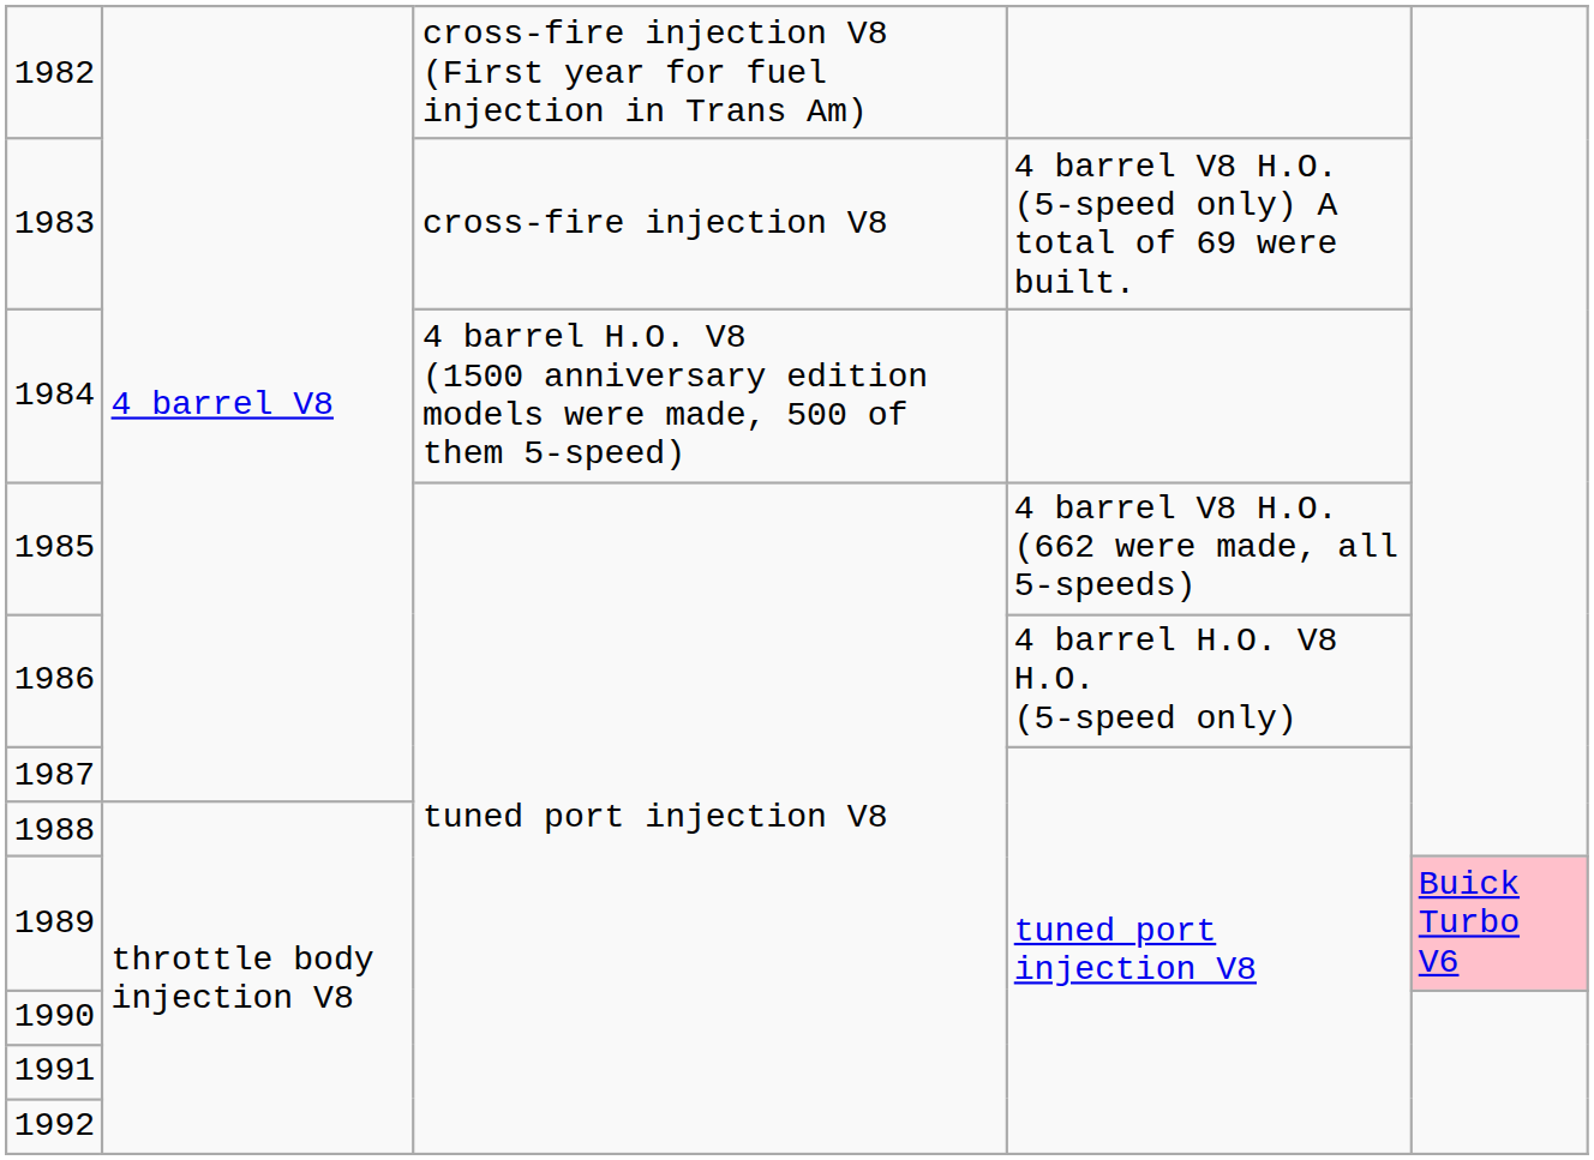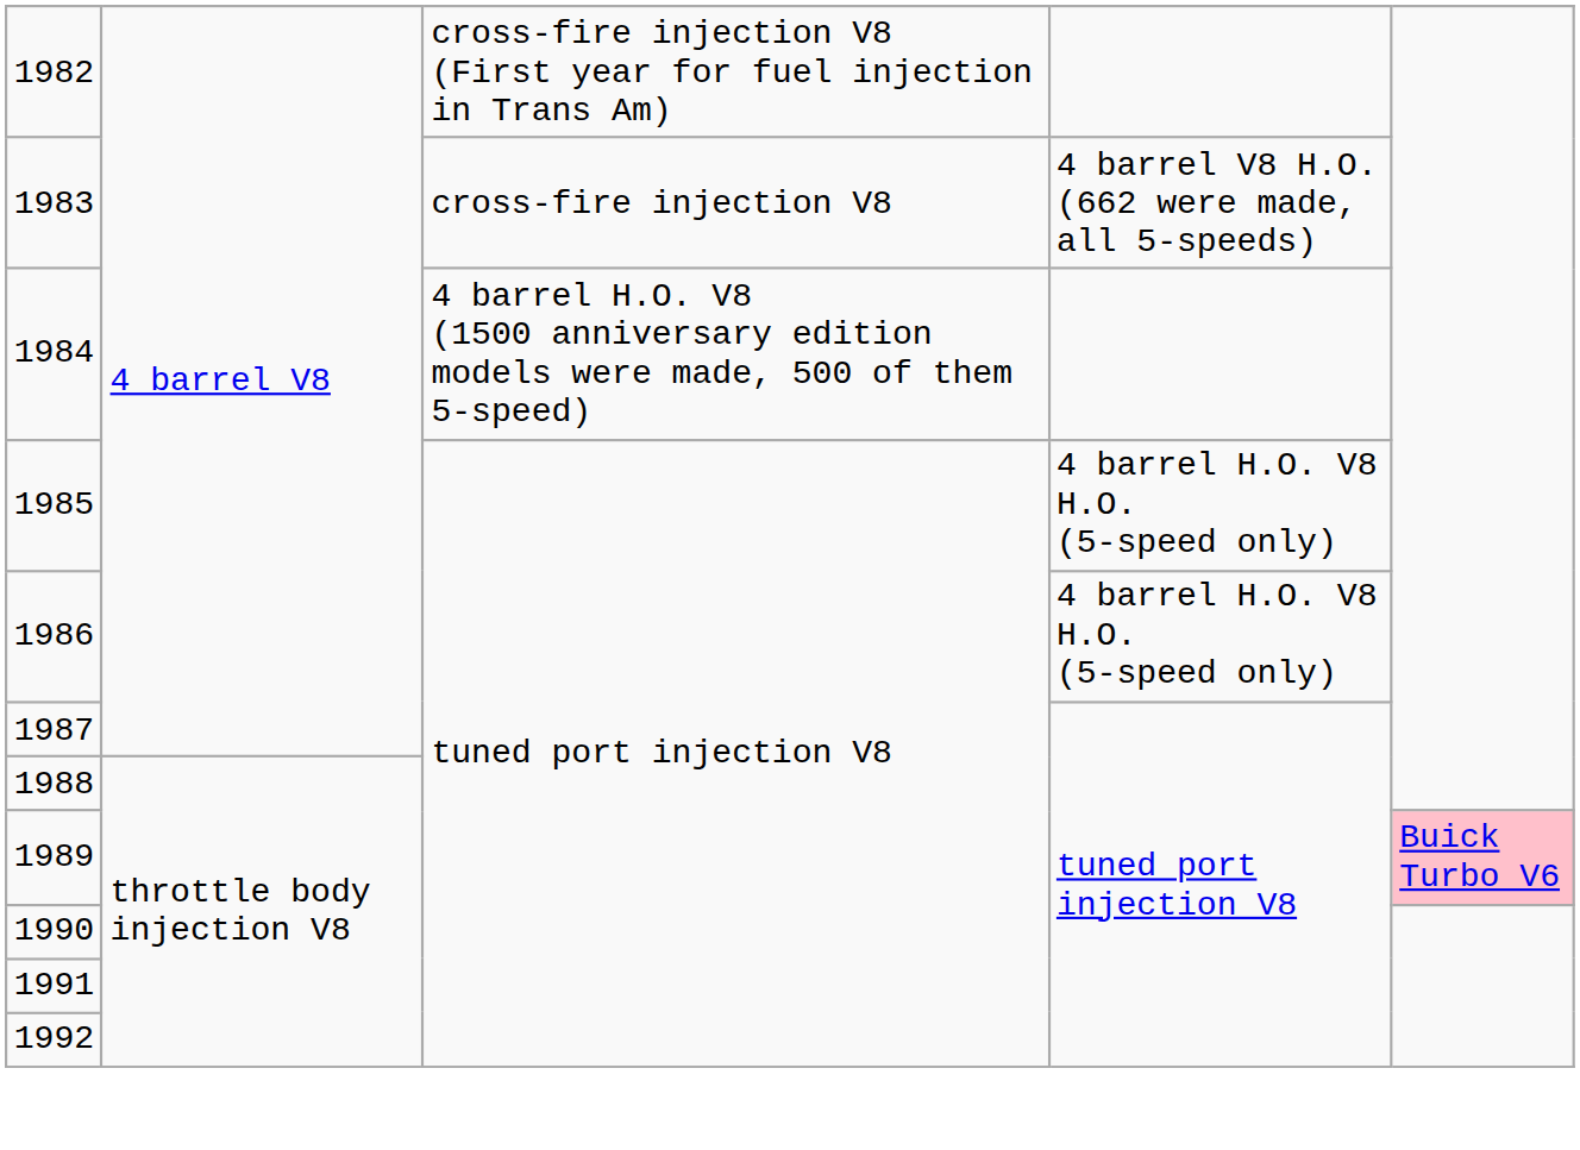1983 | column 4: 4 barrel V8 H.O. (5-speed only) A total of 69 were built. -> 4 barrel V8 H.O. (662 were made, all 5-speeds)
1985 | column 4: 4 barrel V8 H.O. (662 were made, all 5-speeds) -> 4 barrel H.O. V8 H.O. (5-speed only)
